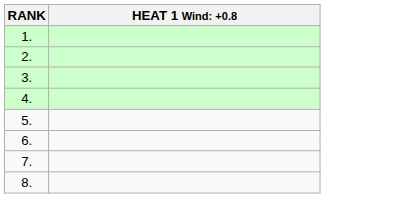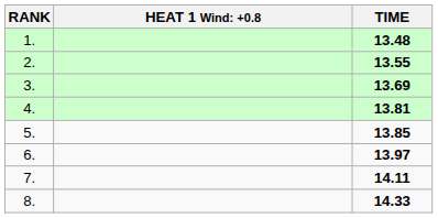+ column: TIME | 13.48 | 13.55 | 13.69 | 13.81 | 13.85 | 13.97 | 14.11 | 14.33
